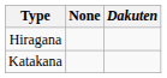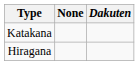rows swapped: Hiragana <-> Katakana
